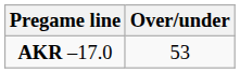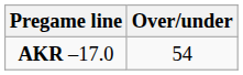AKR –17.0 | Over/under: 53 -> 54
